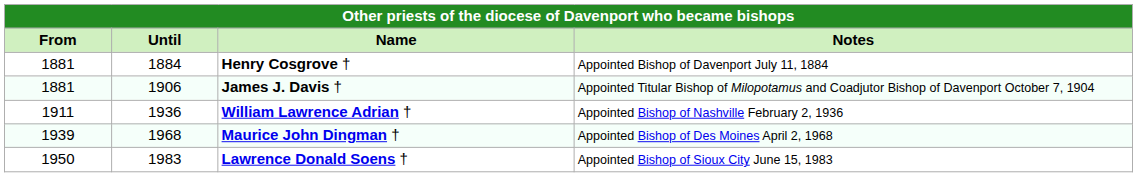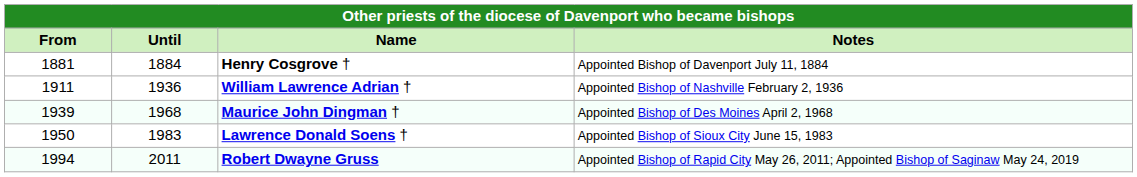- row: 1881 | 1906 | James J. Davis † | Appointed Titular Bishop of Milopotamus and Coadjutor Bishop of Davenport October 7, 1904
+ row: 1994 | 2011 | Robert Dwayne Gruss | Appointed Bishop of Rapid City May 26, 2011; Appointed Bishop of Saginaw May 24, 2019
